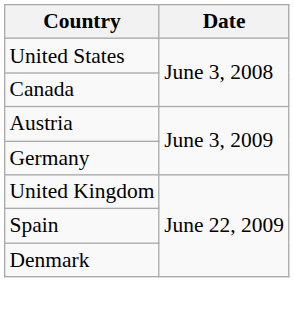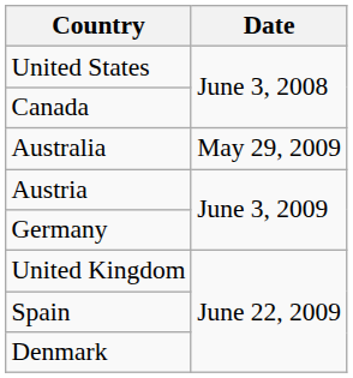+ row: Australia | May 29, 2009
